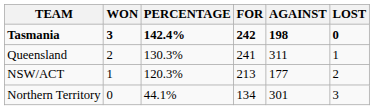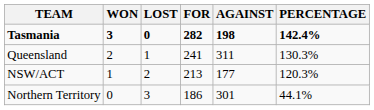columns swapped: LOST <-> PERCENTAGE
Tasmania | FOR: 242 -> 282
Northern Territory | FOR: 134 -> 186
